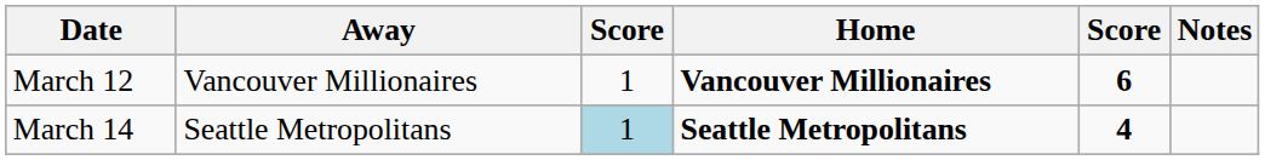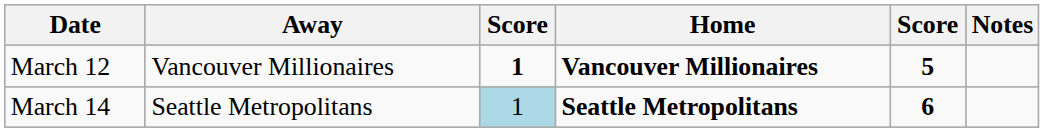March 12 | column 3: normal -> bold
March 12 | column 5: 6 -> 5
March 14 | column 5: 4 -> 6
